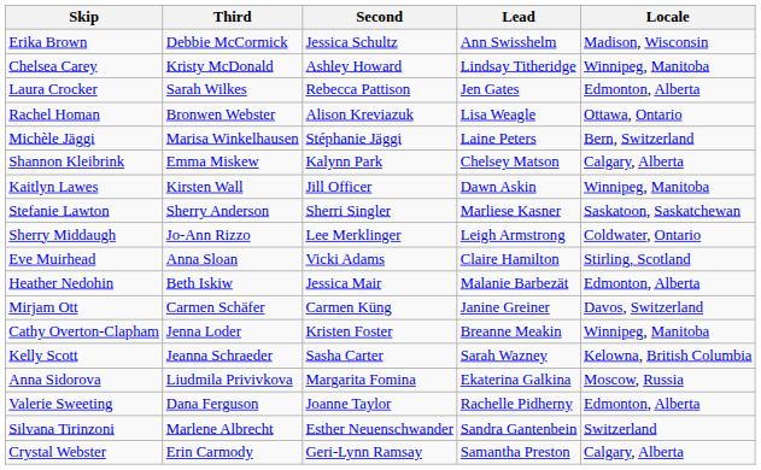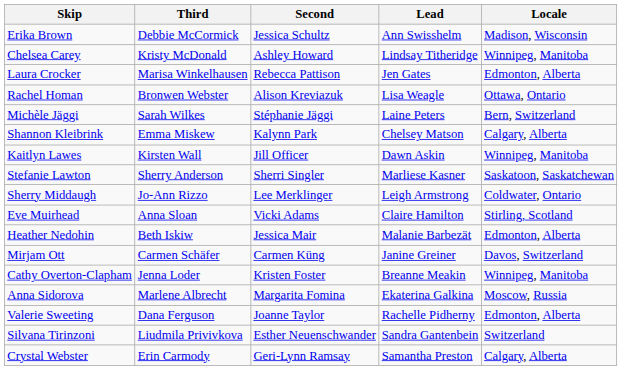Laura Crocker | Third: Sarah Wilkes -> Marisa Winkelhausen
Michèle Jäggi | Third: Marisa Winkelhausen -> Sarah Wilkes
- row: Kelly Scott | Jeanna Schraeder | Sasha Carter | Sarah Wazney | Kelowna, British Columbia
Anna Sidorova | Third: Liudmila Privivkova -> Marlene Albrecht
Silvana Tirinzoni | Third: Marlene Albrecht -> Liudmila Privivkova
